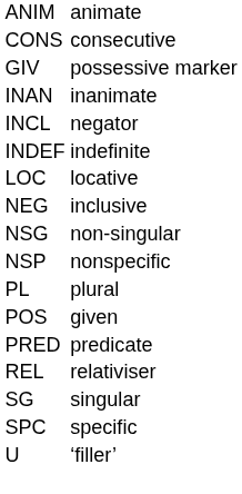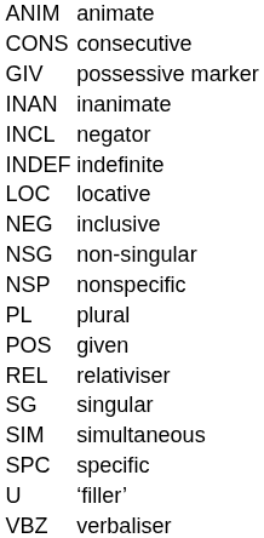- row: PRED | predicate
+ row: SIM | simultaneous
+ row: VBZ | verbaliser
